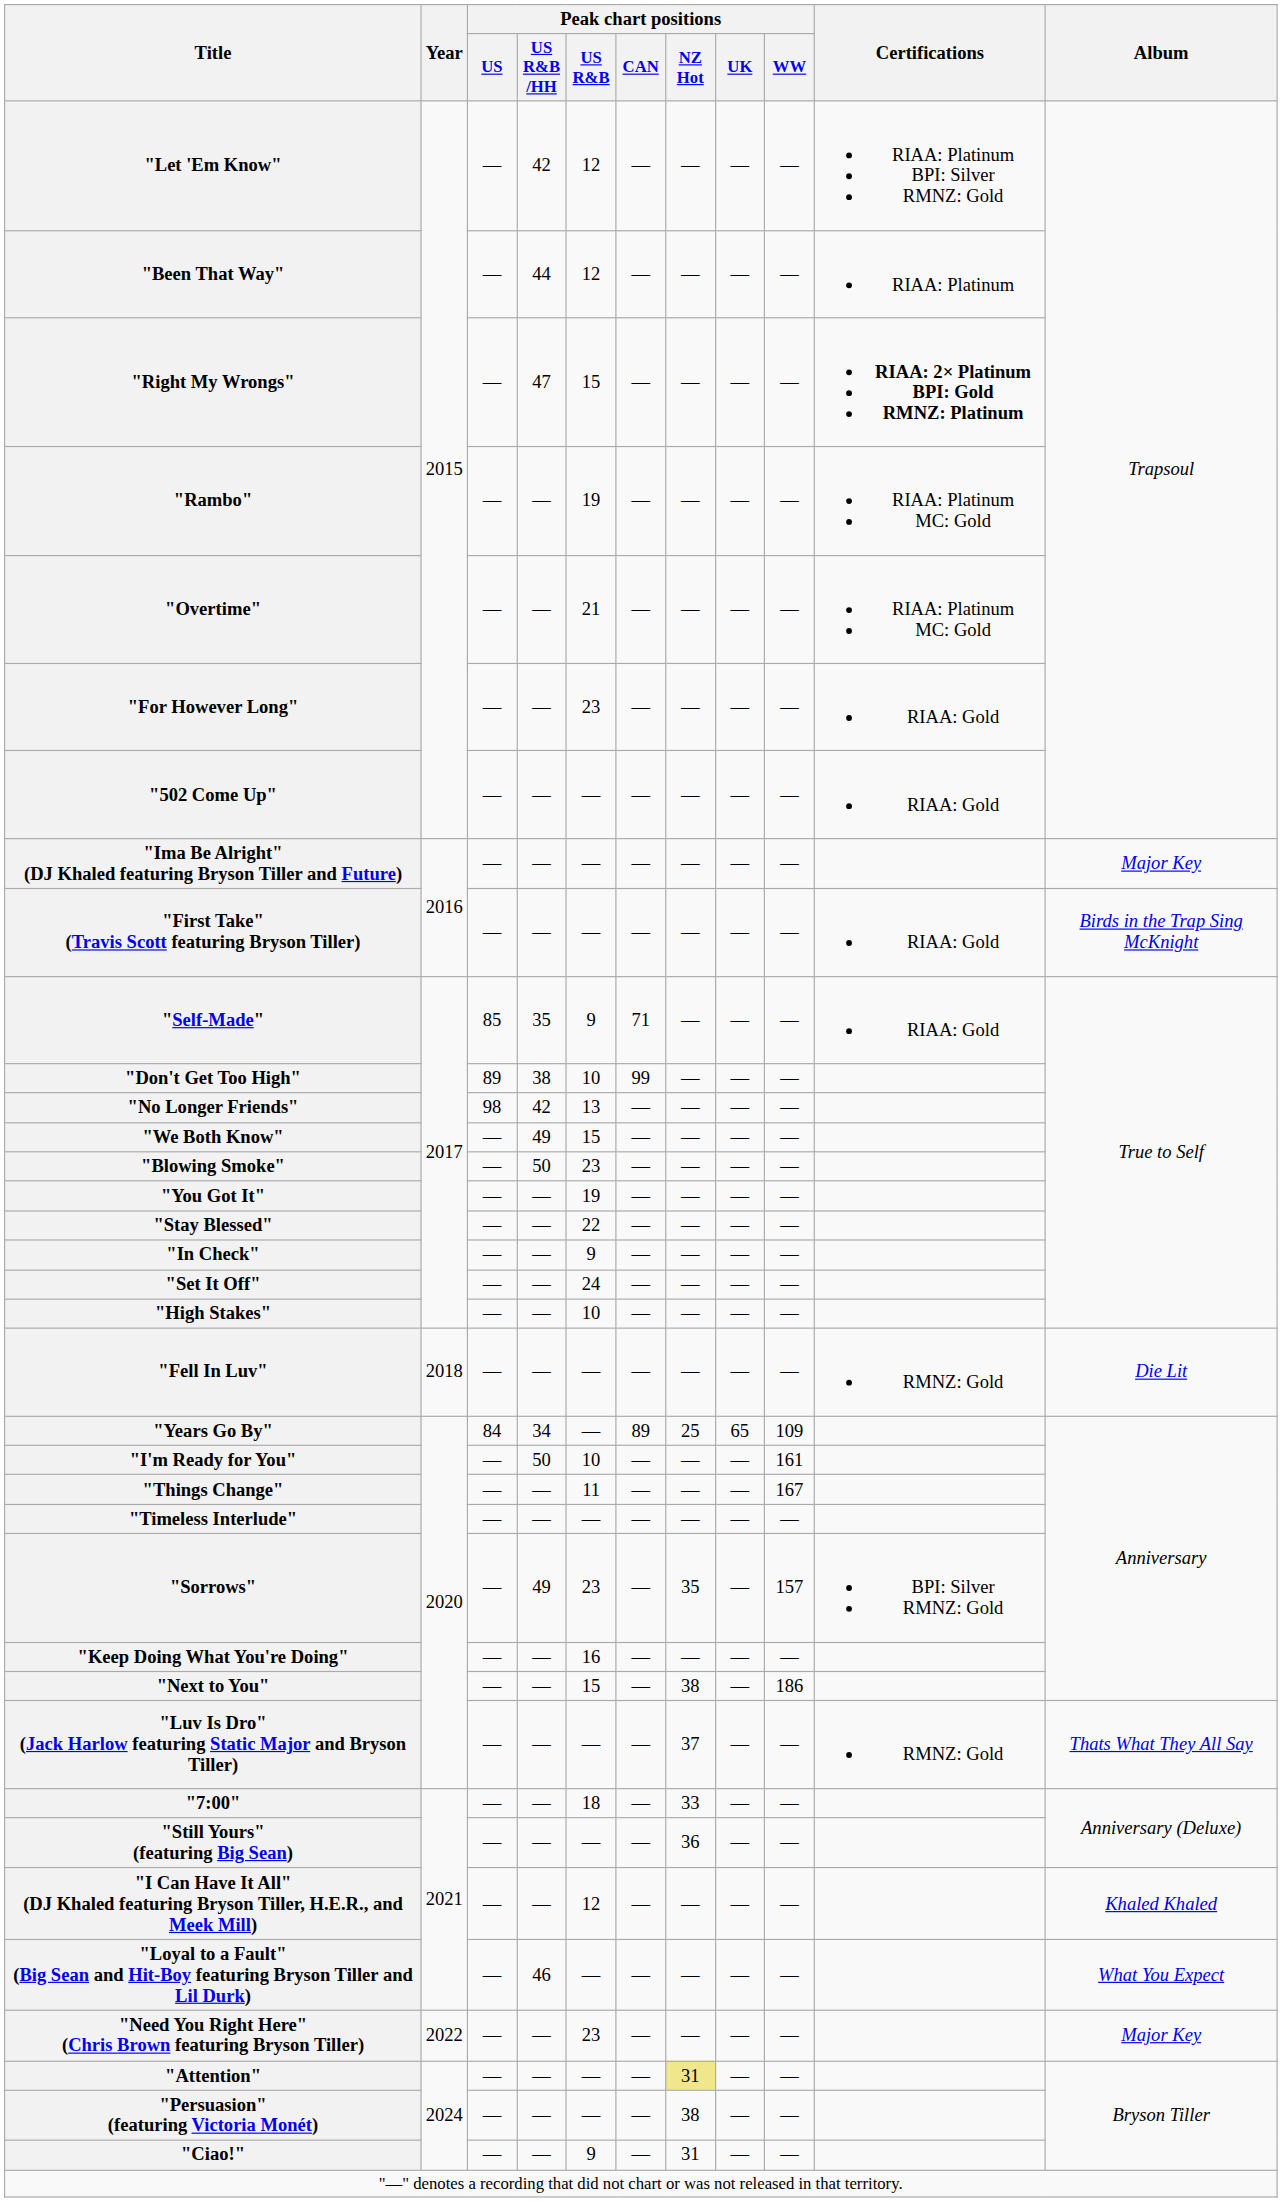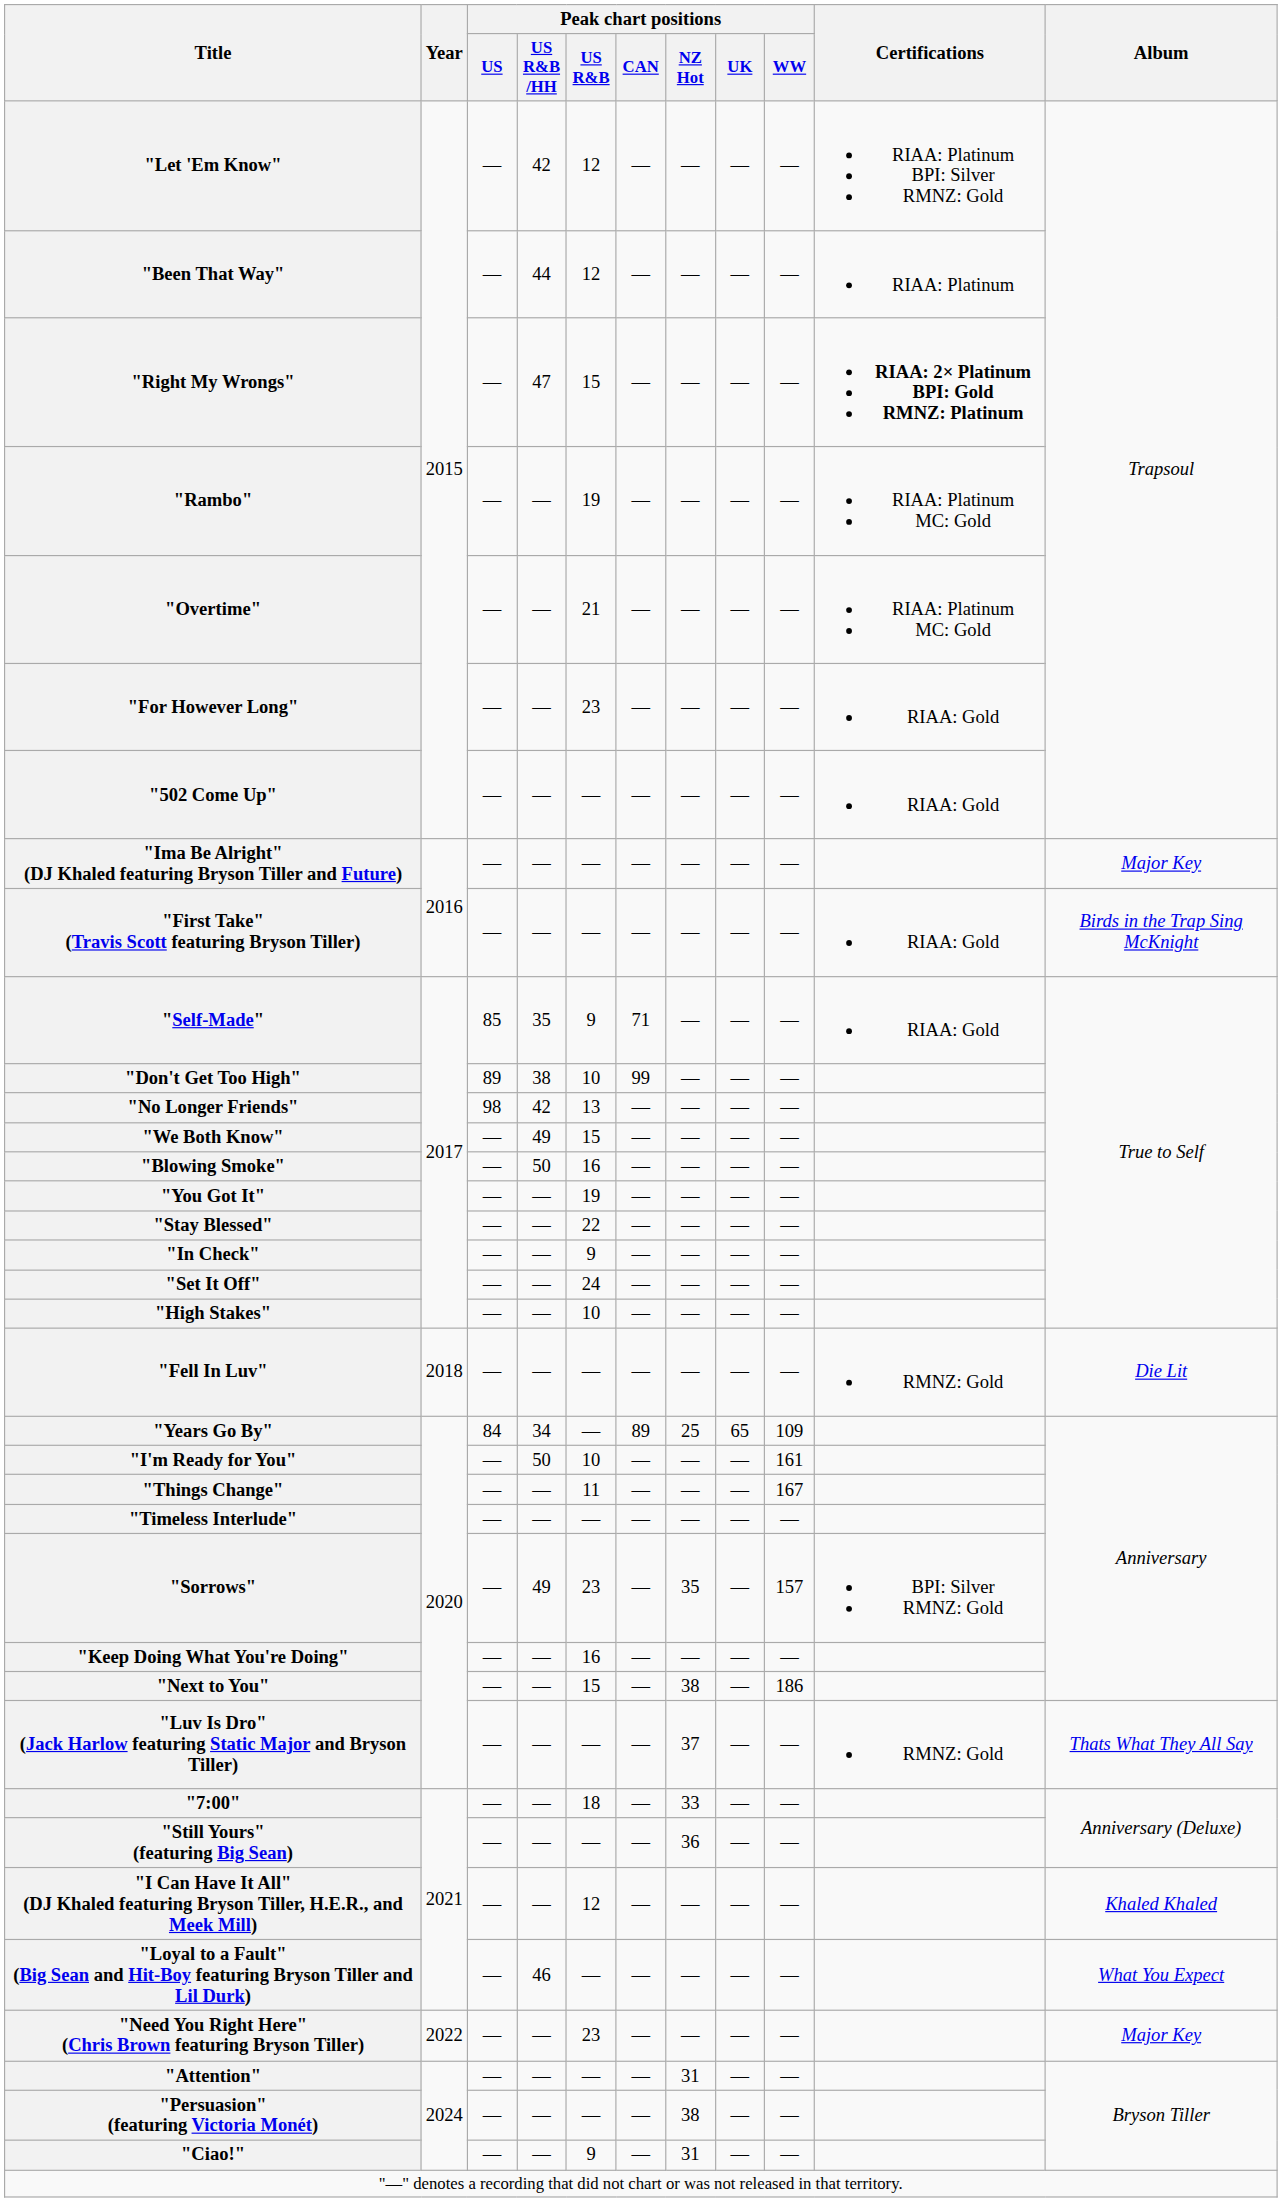"Blowing Smoke" | Peak chart positions / US R&B: 23 -> 16
"Attention" | Peak chart positions / NZ Hot: khaki background -> no background
